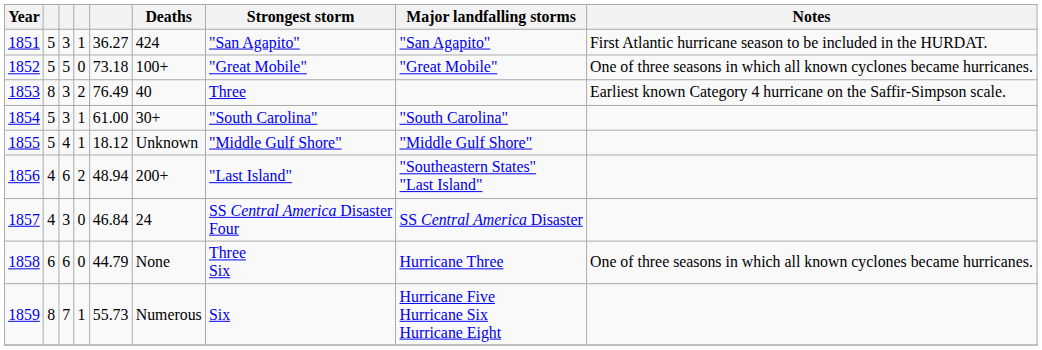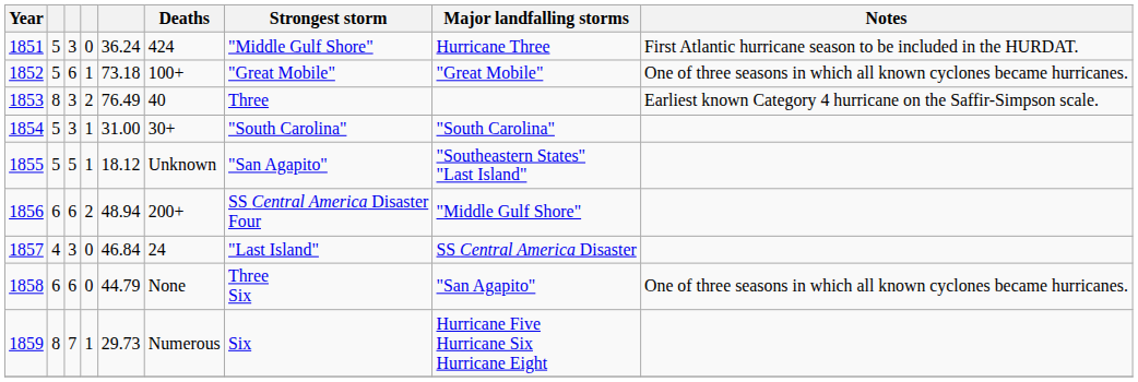1851 | column 4: 1 -> 0
1851 | column 5: 36.27 -> 36.24
1851 | Strongest storm: "San Agapito" -> "Middle Gulf Shore"
1851 | Major landfalling storms: "San Agapito" -> Hurricane Three
1852 | column 3: 5 -> 6
1852 | column 4: 0 -> 1
1854 | column 5: 61.00 -> 31.00
1855 | column 3: 4 -> 5
1855 | Strongest storm: "Middle Gulf Shore" -> "San Agapito"
1855 | Major landfalling storms: "Middle Gulf Shore" -> "Southeastern States" "Last Island"
1856 | column 2: 4 -> 6
1856 | Strongest storm: "Last Island" -> SS Central America Disaster Four
1856 | Major landfalling storms: "Southeastern States" "Last Island" -> "Middle Gulf Shore"
1857 | Strongest storm: SS Central America Disaster Four -> "Last Island"
1858 | Major landfalling storms: Hurricane Three -> "San Agapito"
1859 | column 5: 55.73 -> 29.73
